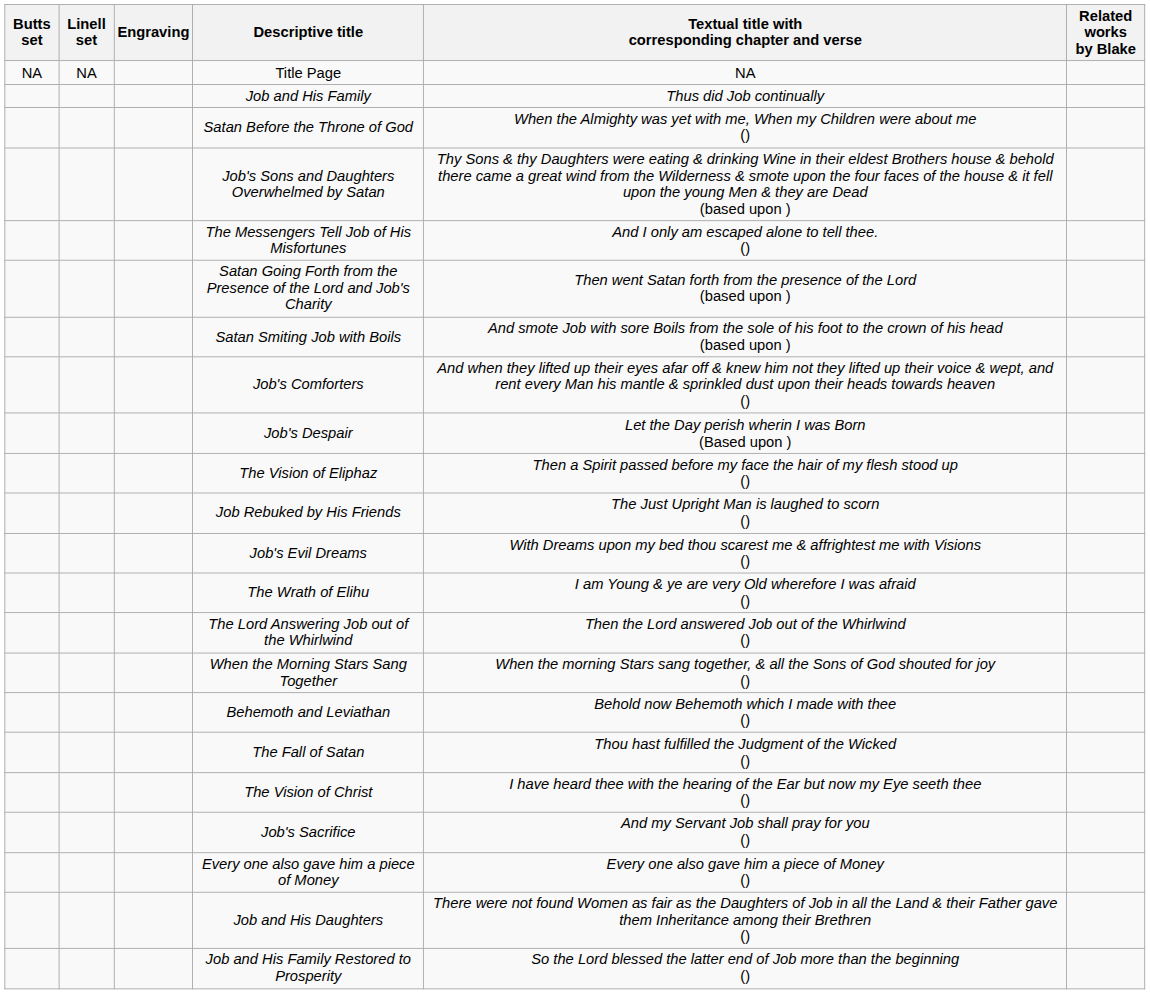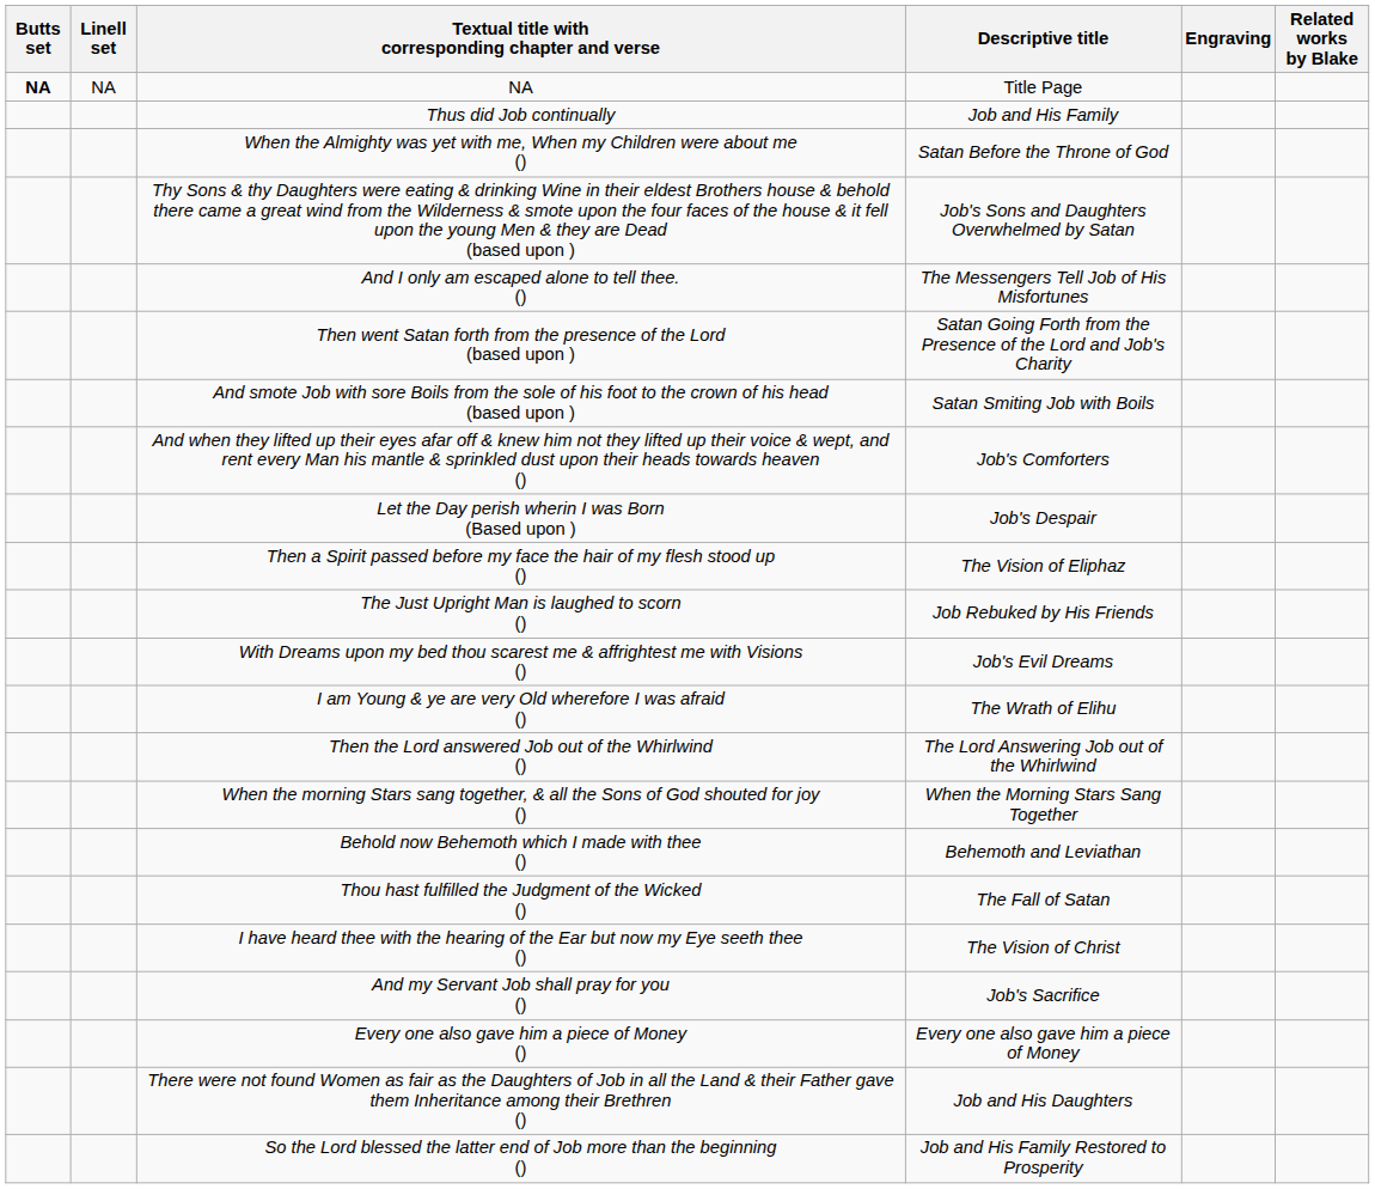columns swapped: Engraving <-> Textual title with corresponding chapter and verse
Title Page | Butts set: normal -> bold
